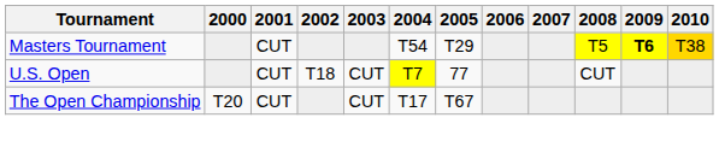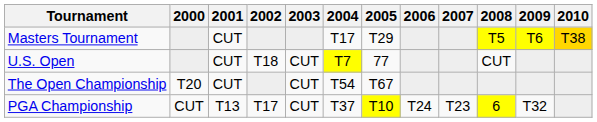Masters Tournament | 2004: T54 -> T17
Masters Tournament | 2009: bold -> normal
The Open Championship | 2004: T17 -> T54
+ row: PGA Championship | CUT | T13 | T17 | CUT | T37 | T10 | T24 | T23 | 6 | T32
